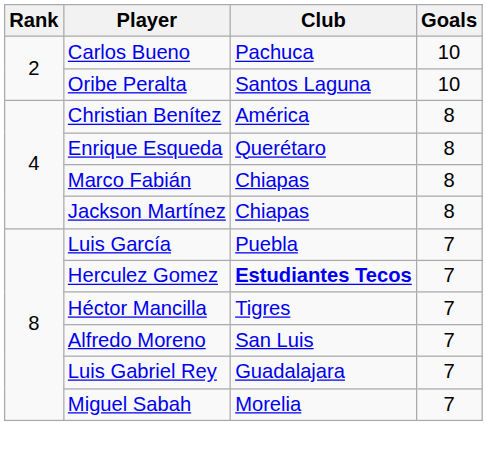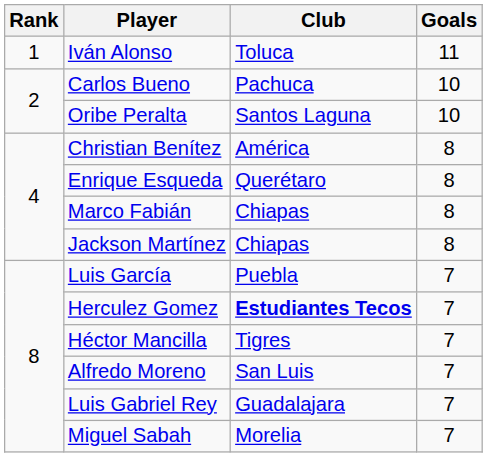+ row: 1 | Iván Alonso | Toluca | 11
